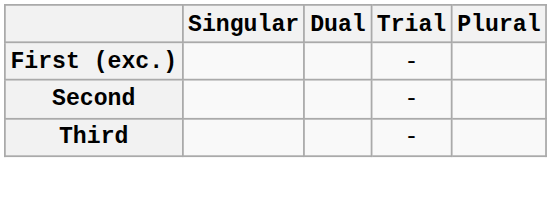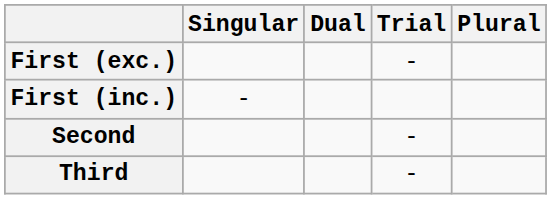+ row: First (inc.) | -
